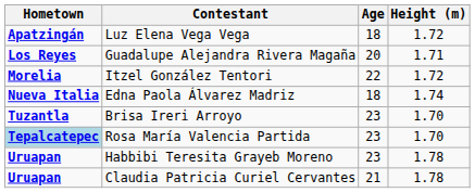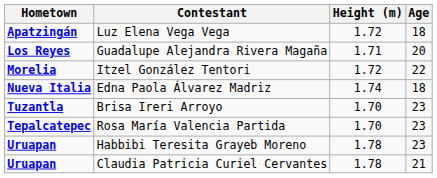columns swapped: Height (m) <-> Age
Rosa María Valencia Partida | Hometown: lightblue background -> no background
